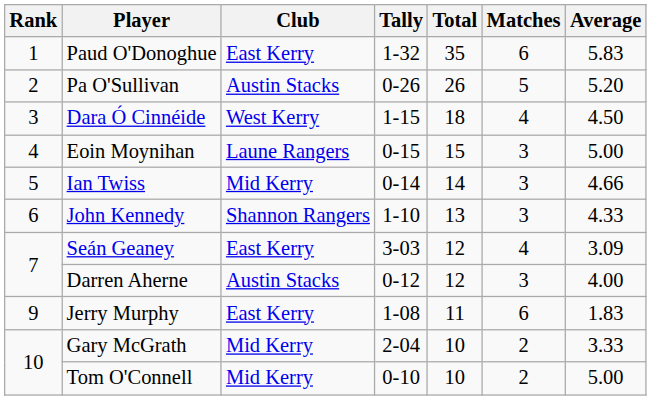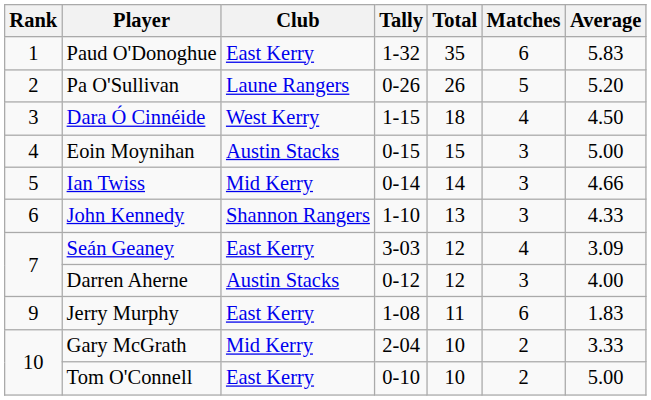Pa O'Sullivan | Club: Austin Stacks -> Laune Rangers
Eoin Moynihan | Club: Laune Rangers -> Austin Stacks
Tom O'Connell | Club: Mid Kerry -> East Kerry
